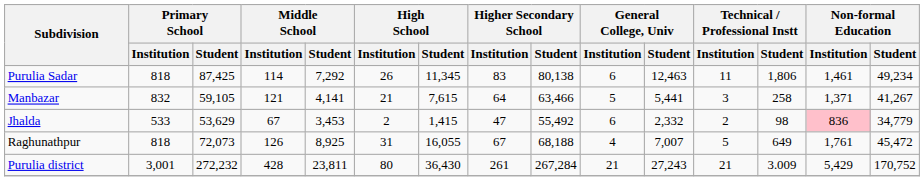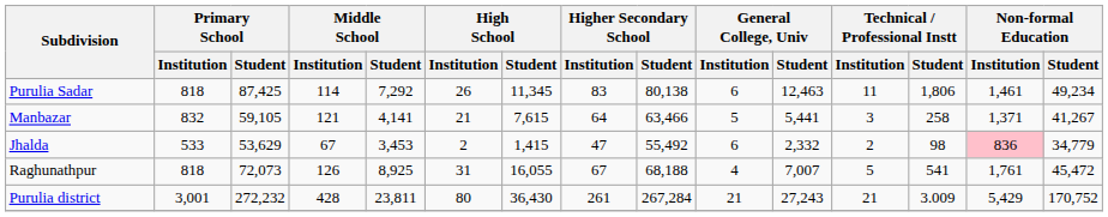Raghunathpur | Technical / Professional Instt / Student: 649 -> 541
